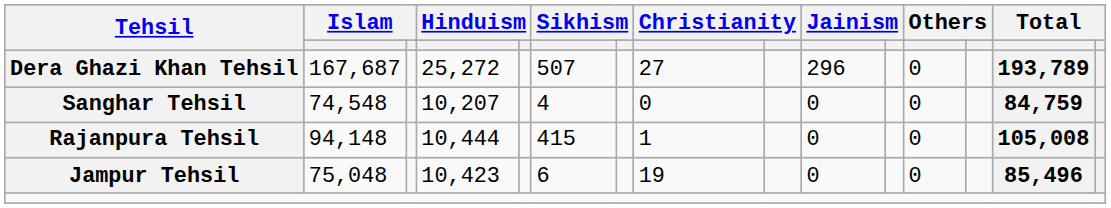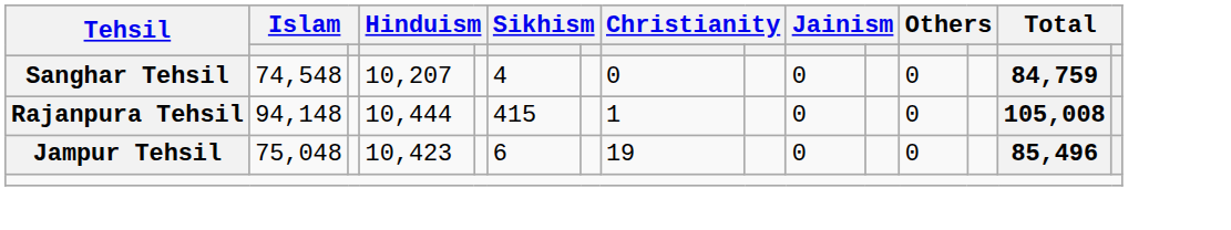- row: Dera Ghazi Khan Tehsil | 167,687 | 25,272 | 507 | 27 | 296 | 0 | 193,789
